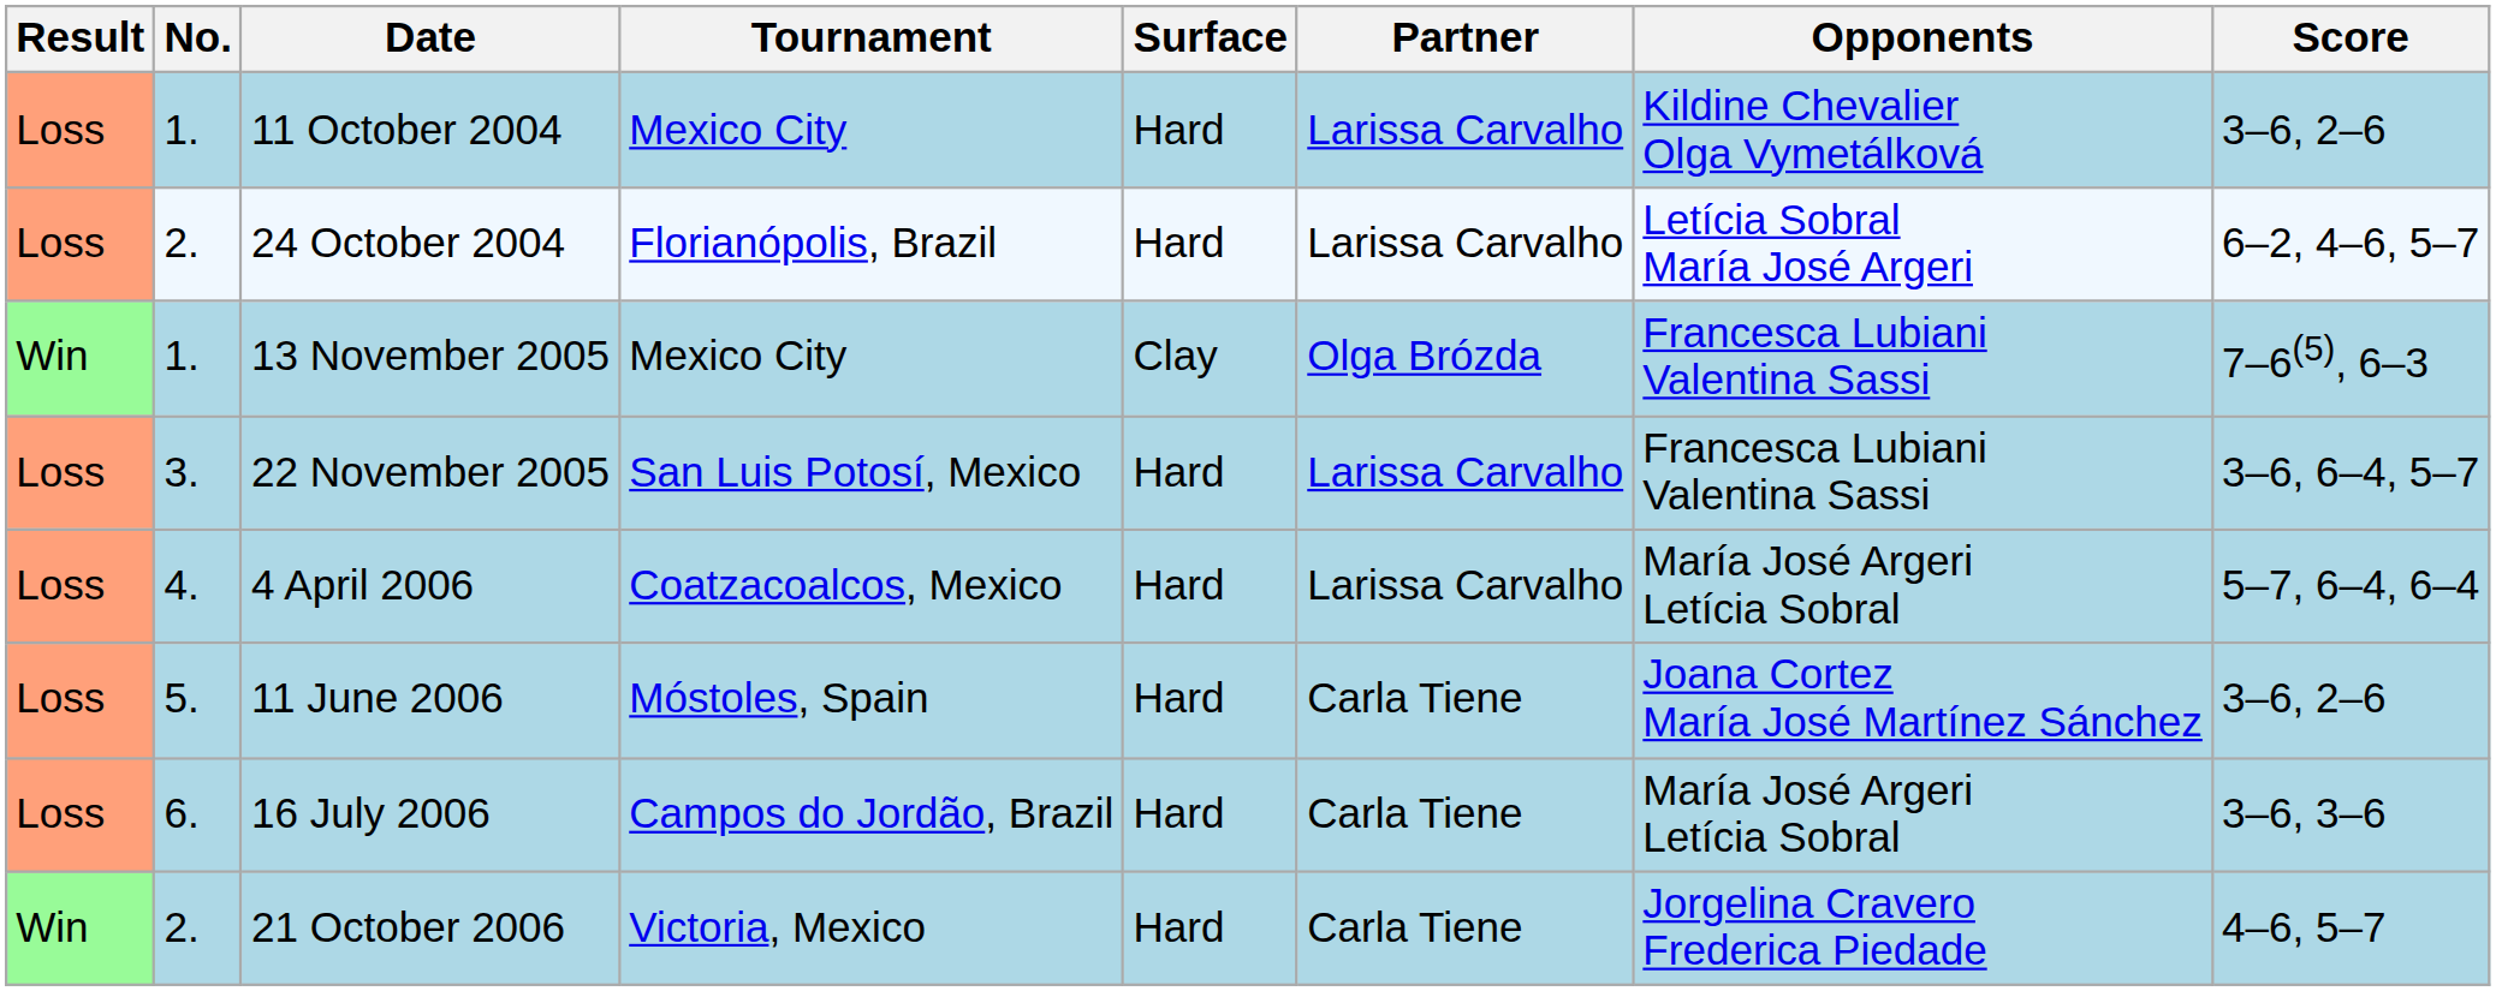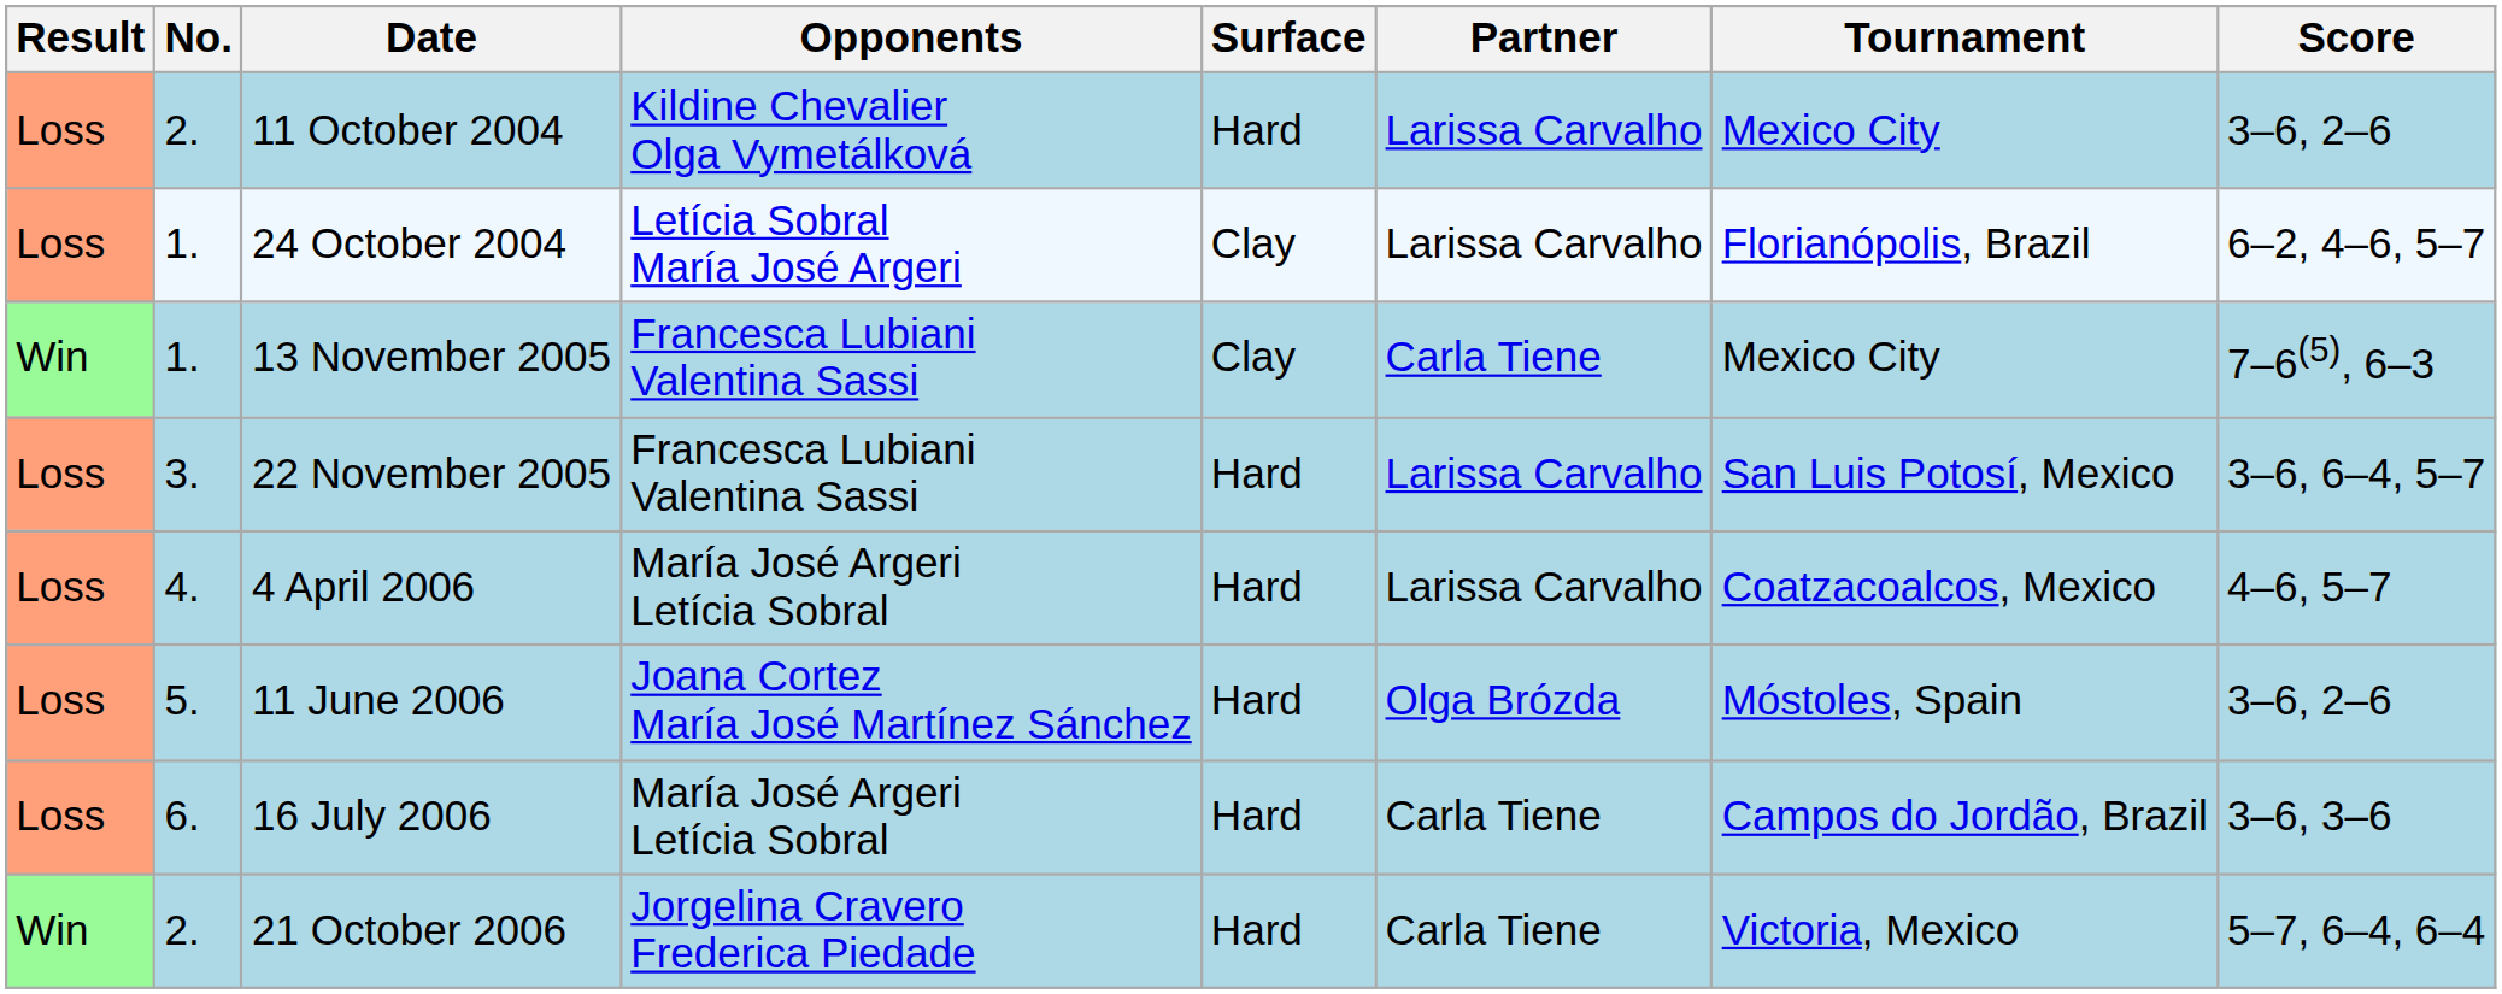columns swapped: Tournament <-> Opponents
11 October 2004 | No.: 1. -> 2.
24 October 2004 | No.: 2. -> 1.
24 October 2004 | Surface: Hard -> Clay
13 November 2005 | Partner: Olga Brózda -> Carla Tiene
4 April 2006 | Score: 5–7, 6–4, 6–4 -> 4–6, 5–7
11 June 2006 | Partner: Carla Tiene -> Olga Brózda
21 October 2006 | Score: 4–6, 5–7 -> 5–7, 6–4, 6–4
